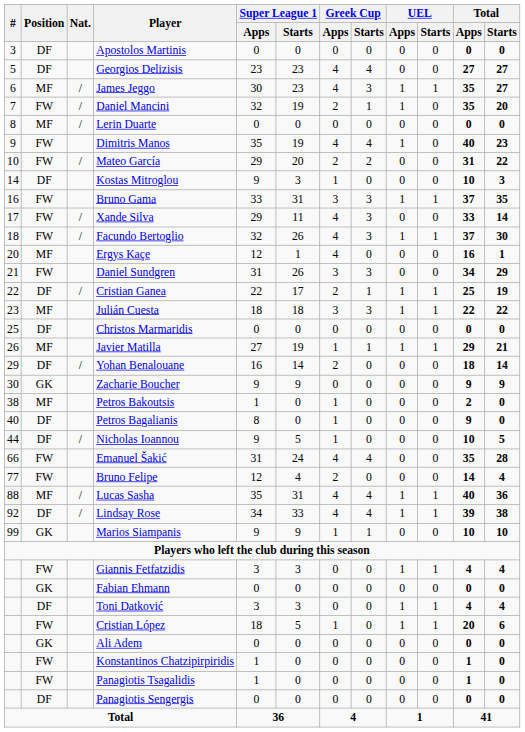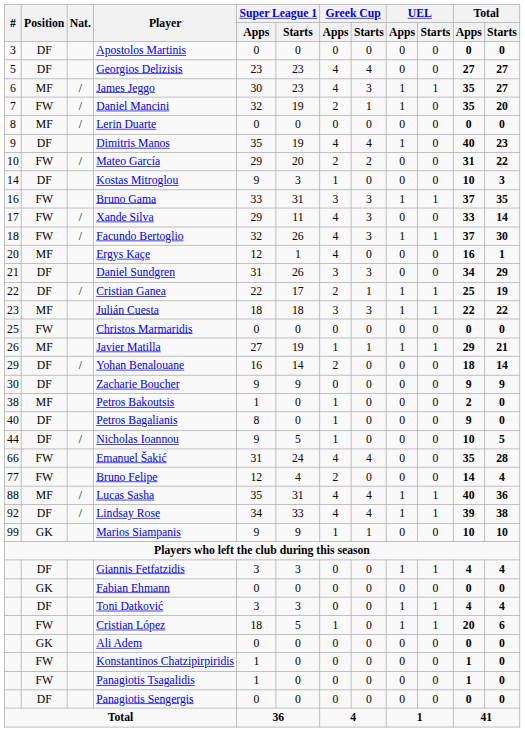Dimitris Manos | Position: FW -> DF
Daniel Sundgren | Position: FW -> DF
Christos Marmaridis | Position: DF -> FW
Zacharie Boucher | Position: GK -> DF
Giannis Fetfatzidis | Position: FW -> DF
